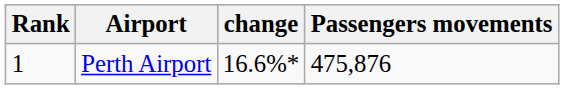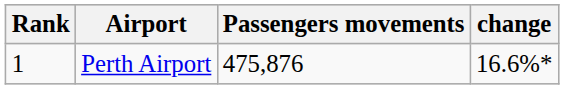columns swapped: Passengers movements <-> change
